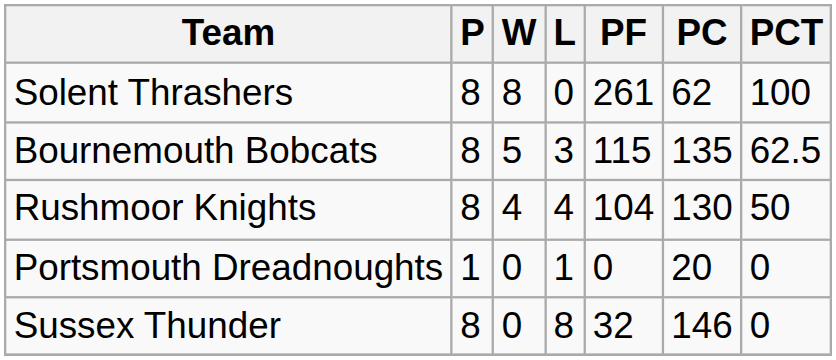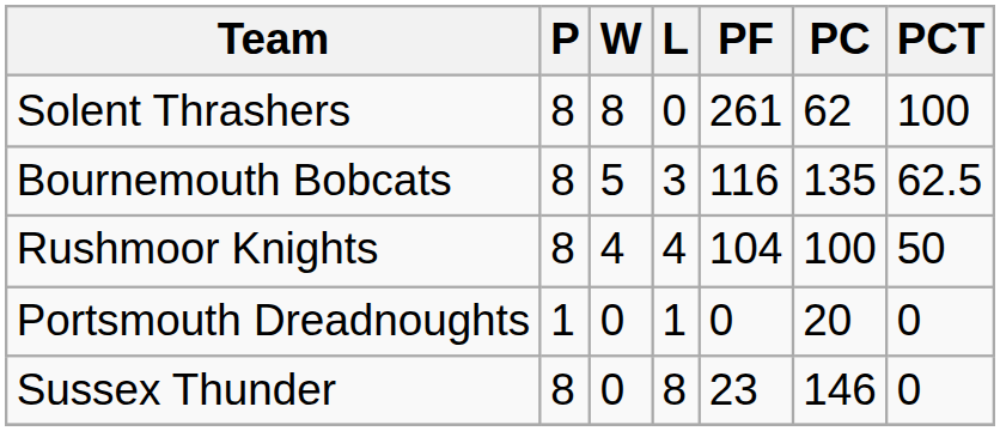Bournemouth Bobcats | PF: 115 -> 116
Rushmoor Knights | PC: 130 -> 100
Sussex Thunder | PF: 32 -> 23
